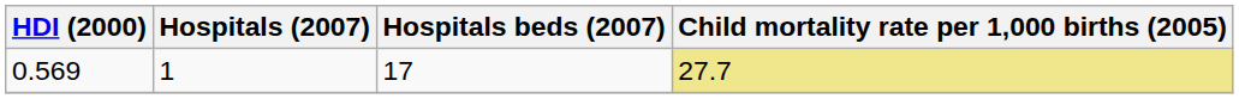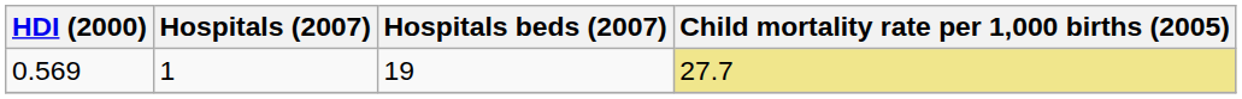0.569 | Hospitals beds (2007): 17 -> 19
